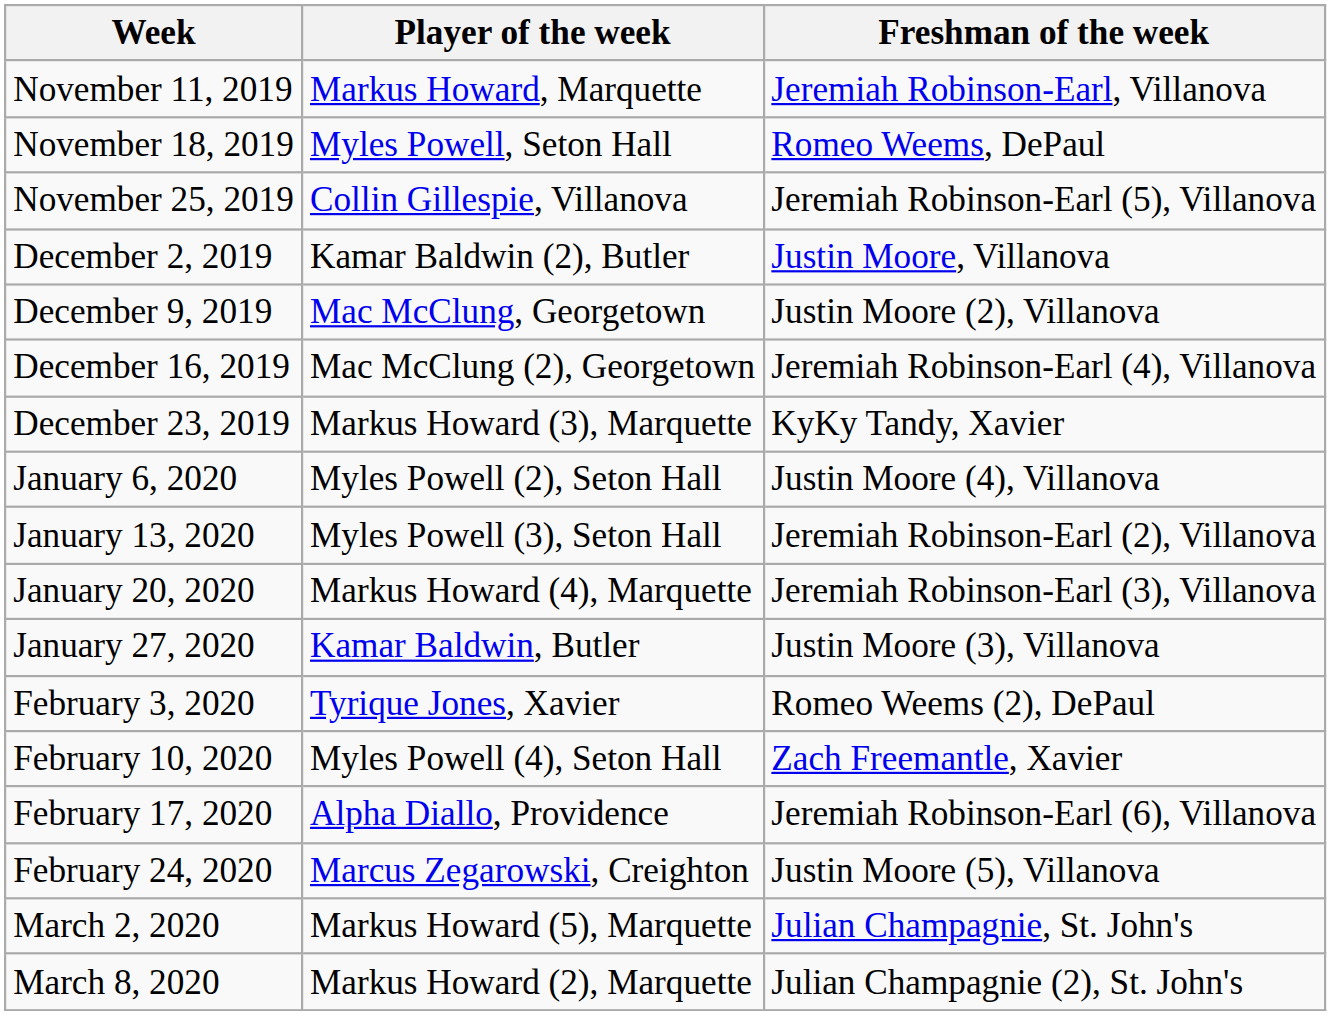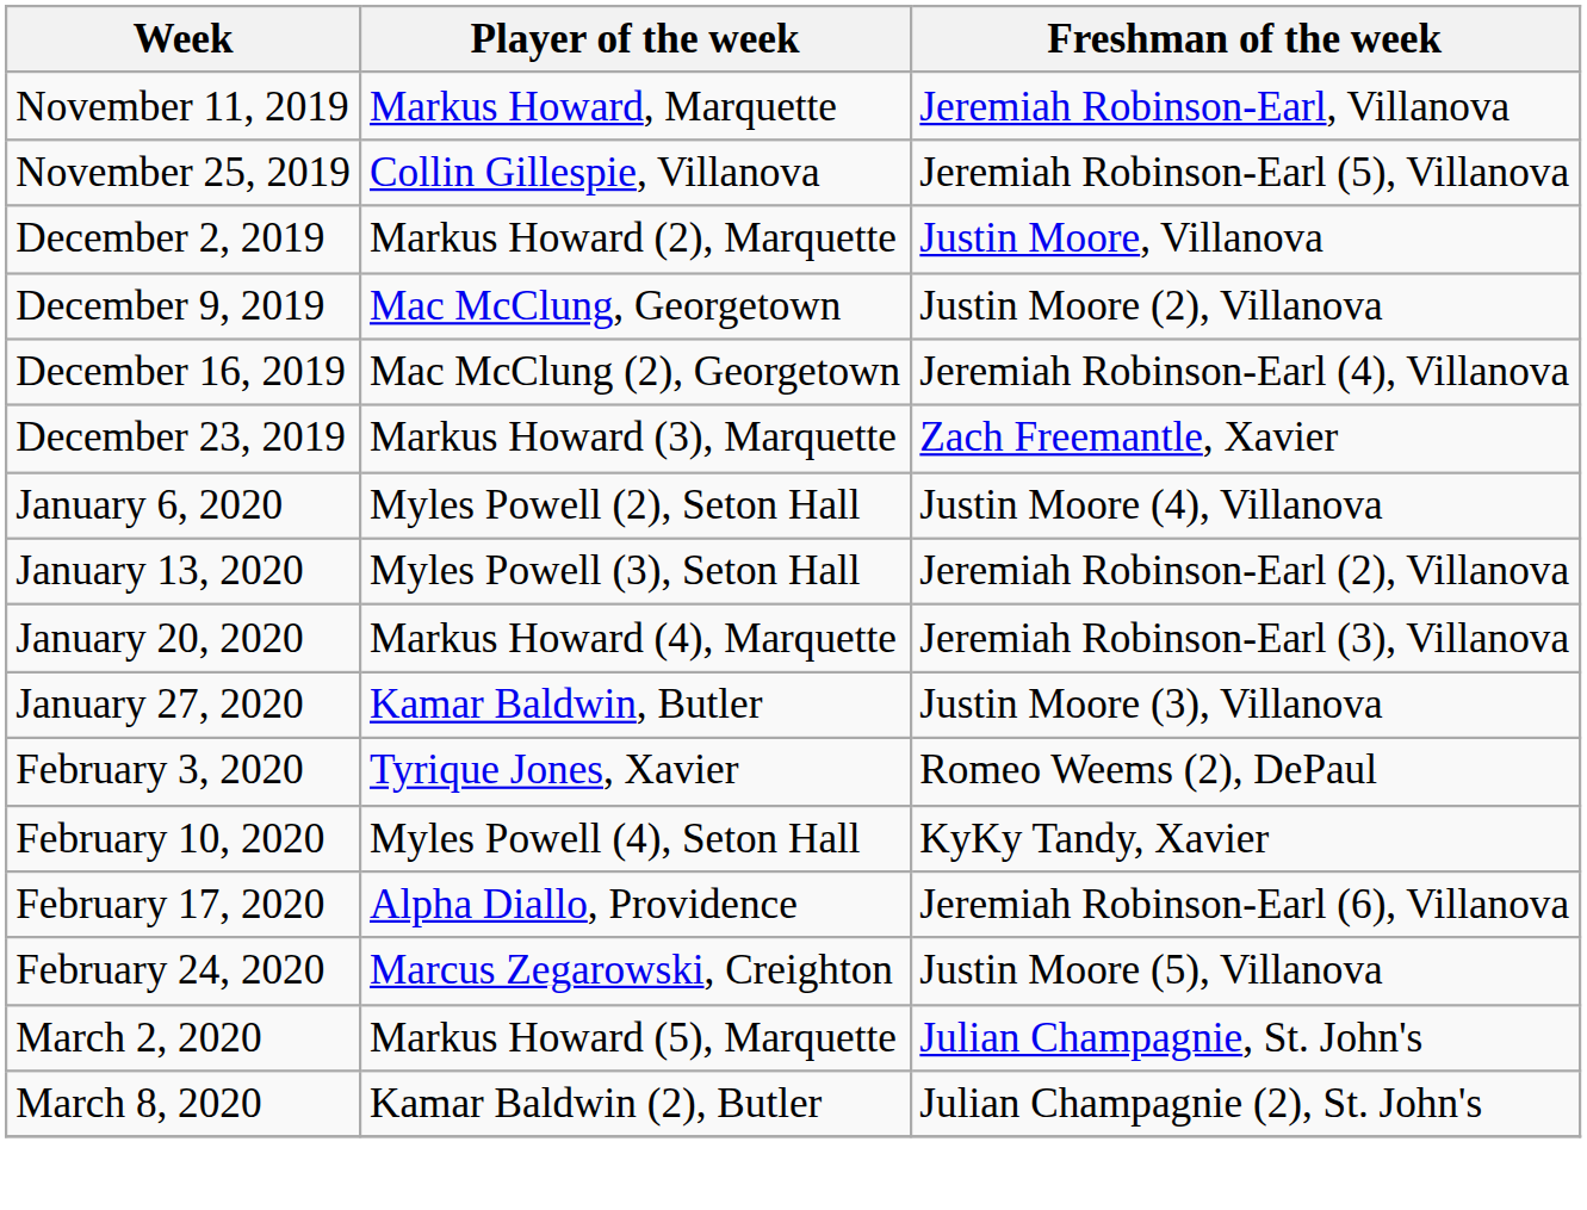- row: November 18, 2019 | Myles Powell, Seton Hall | Romeo Weems, DePaul
December 2, 2019 | Player of the week: Kamar Baldwin (2), Butler -> Markus Howard (2), Marquette
December 23, 2019 | Freshman of the week: KyKy Tandy, Xavier -> Zach Freemantle, Xavier
February 10, 2020 | Freshman of the week: Zach Freemantle, Xavier -> KyKy Tandy, Xavier
March 8, 2020 | Player of the week: Markus Howard (2), Marquette -> Kamar Baldwin (2), Butler
